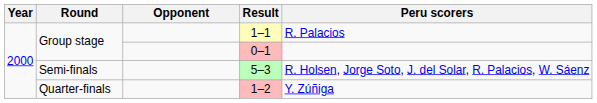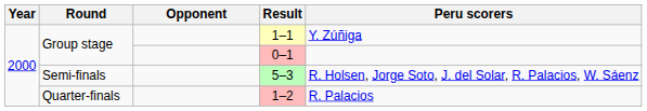1–1 | Peru scorers: R. Palacios -> Y. Zúñiga
1–2 | Peru scorers: Y. Zúñiga -> R. Palacios
